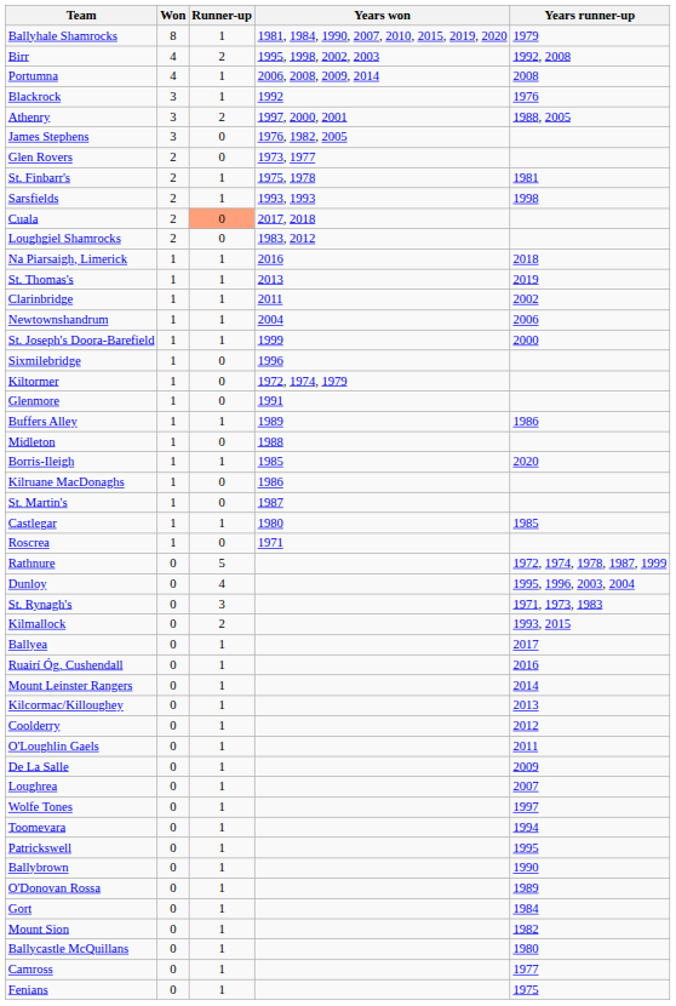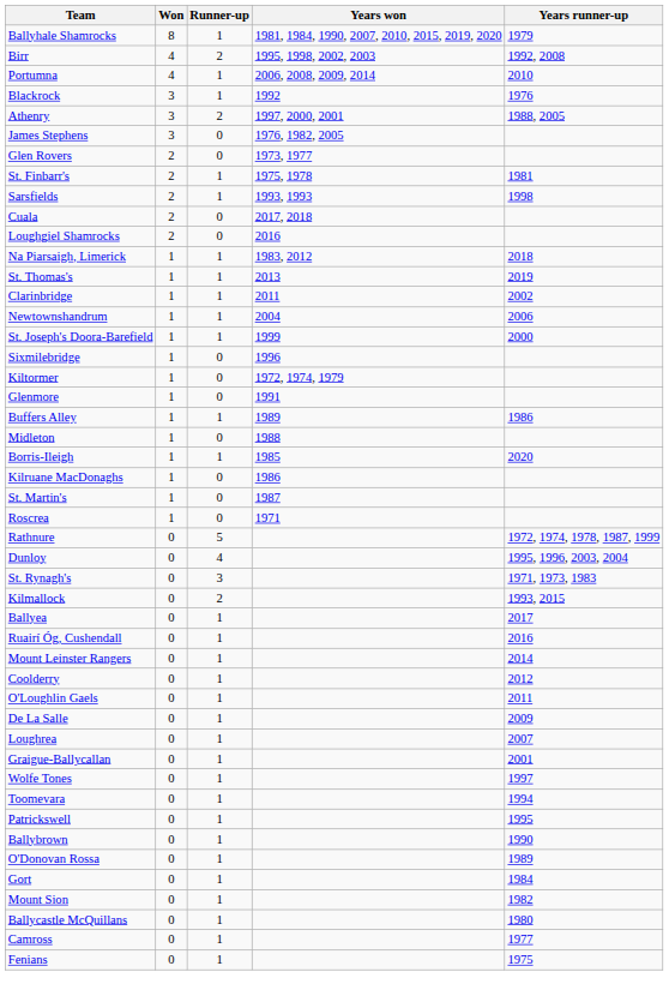Portumna | Years runner-up: 2008 -> 2010
Cuala | Runner-up: lightsalmon background -> no background
Loughgiel Shamrocks | Years won: 1983, 2012 -> 2016
Na Piarsaigh, Limerick | Years won: 2016 -> 1983, 2012
- row: Castlegar | 1 | 1 | 1980 | 1985
- row: Kilcormac/Killoughey | 0 | 1 | 2013
+ row: Graigue-Ballycallan | 0 | 1 | 2001
